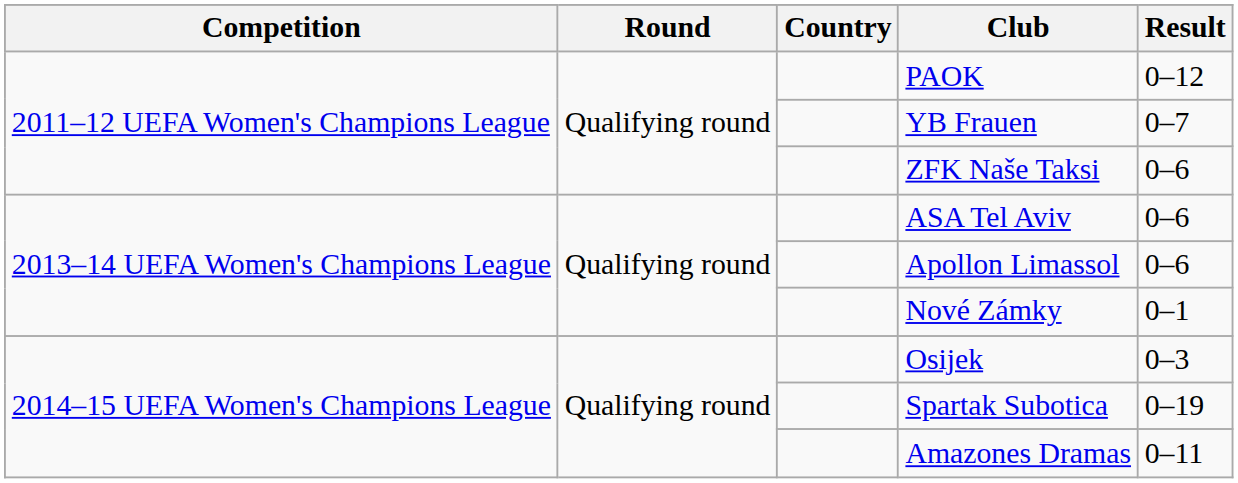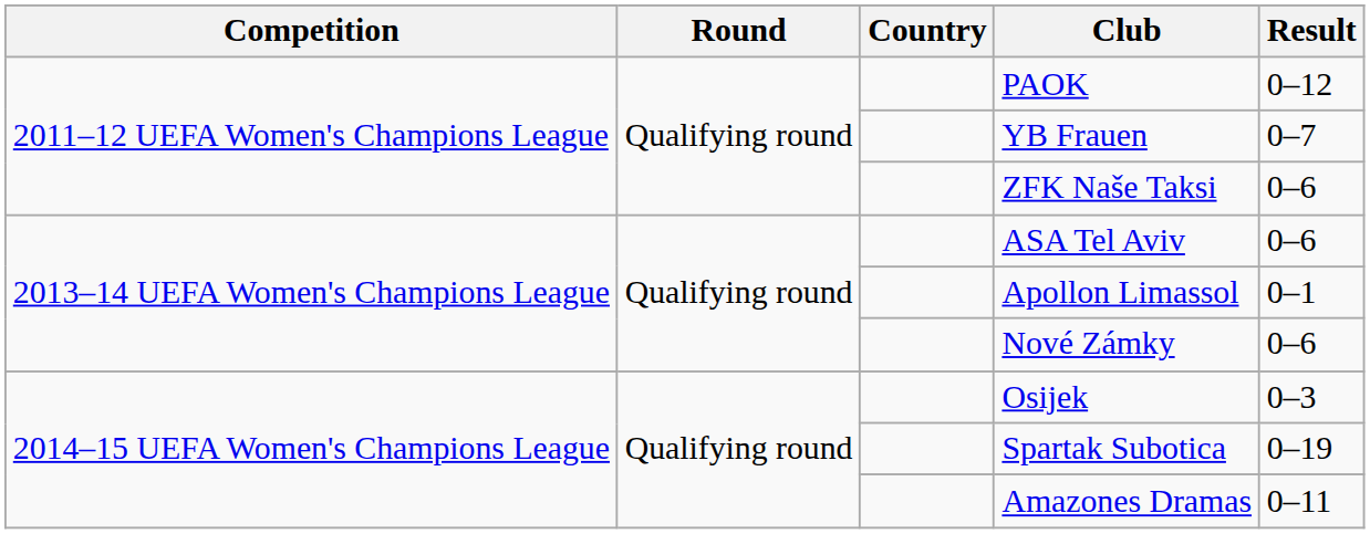Apollon Limassol | Result: 0–6 -> 0–1
Nové Zámky | Result: 0–1 -> 0–6
